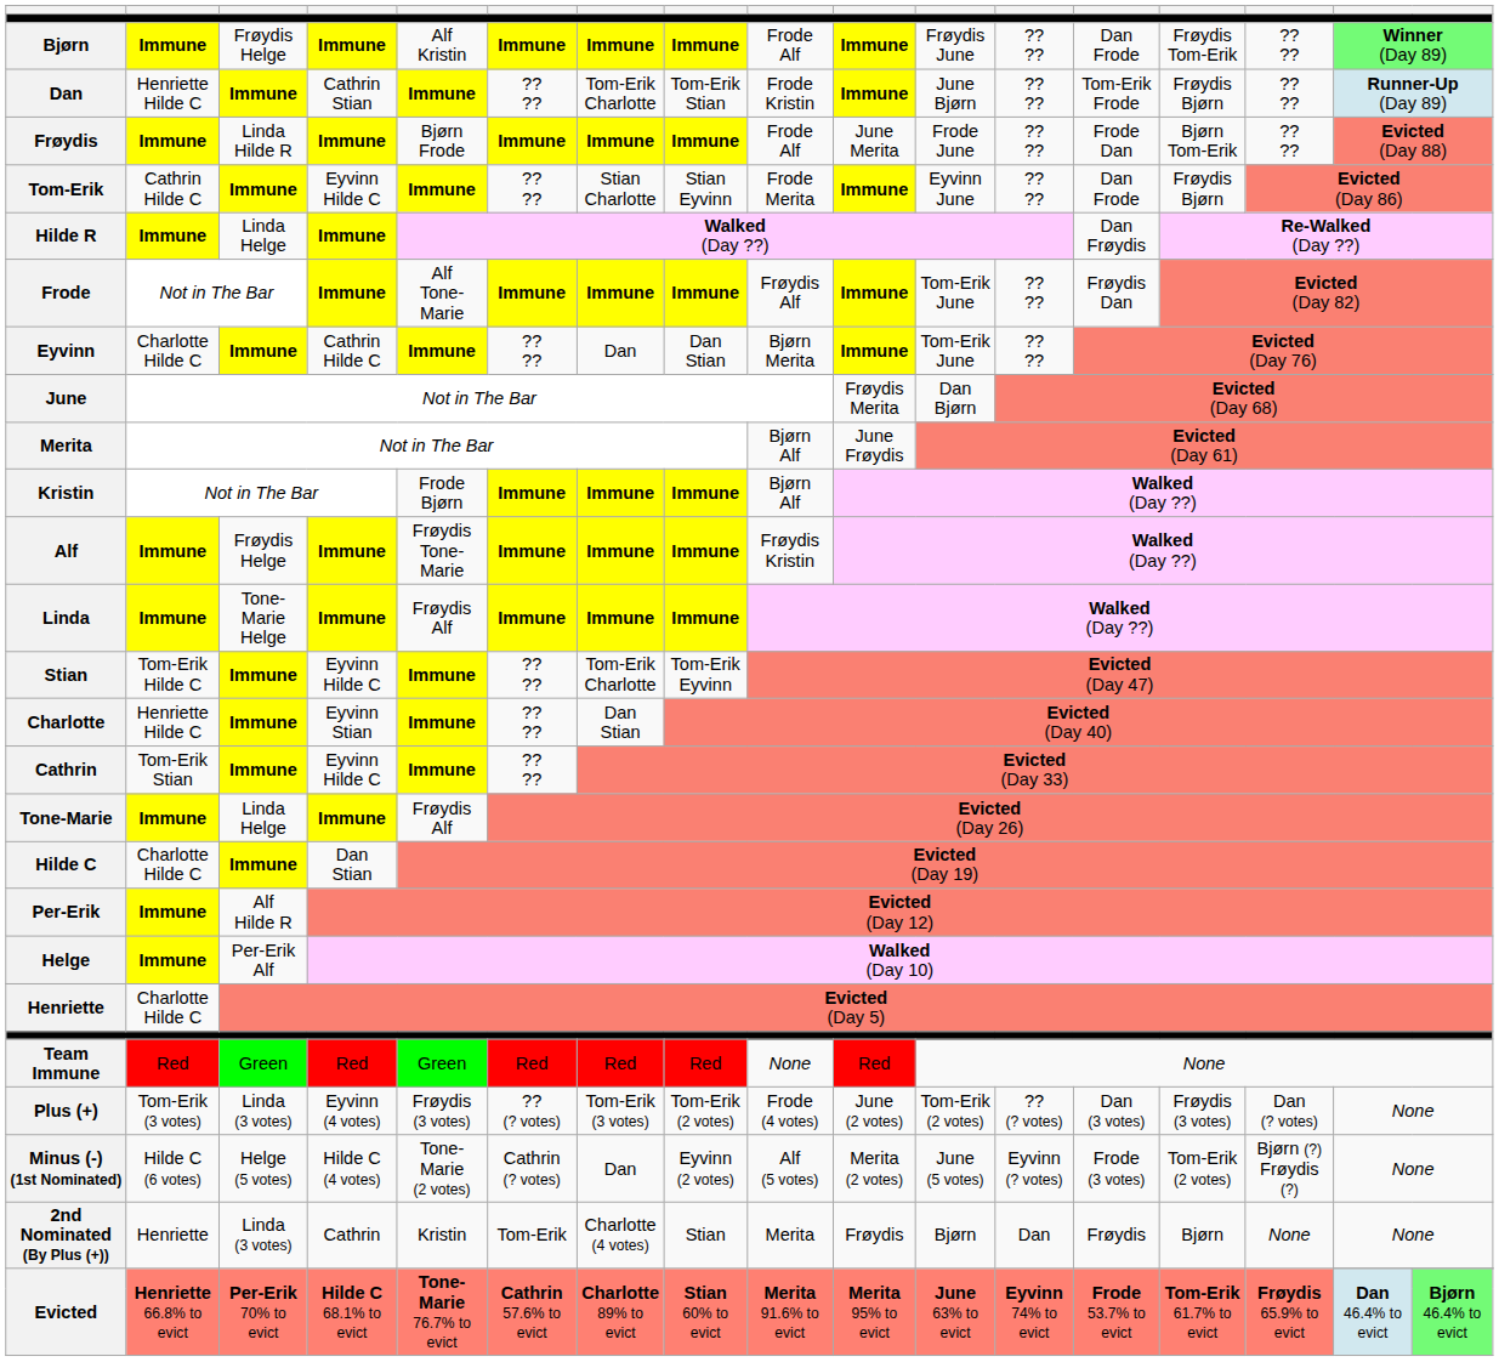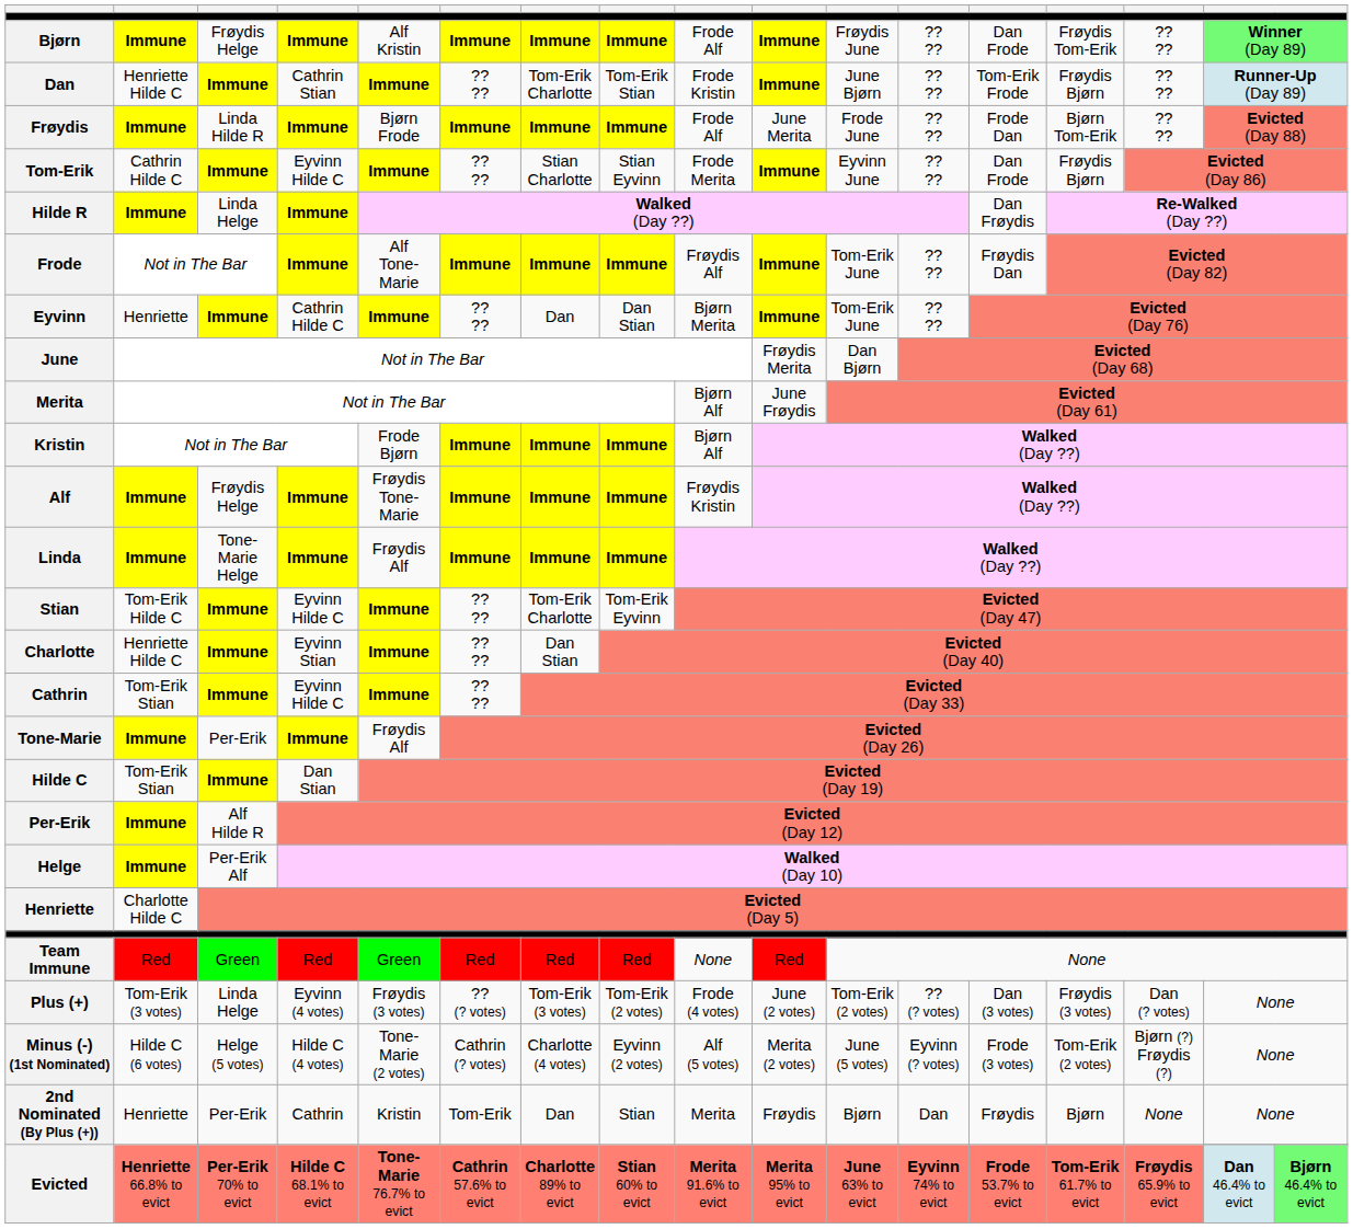Eyvinn | column 2: Charlotte Hilde C -> Henriette
Tone-Marie | column 3: Linda Helge -> Per-Erik
Hilde C | column 2: Charlotte Hilde C -> Tom-Erik Stian
Plus (+) | column 3: Linda (3 votes) -> Linda Helge
Minus (-) (1st Nominated) | column 7: Dan -> Charlotte (4 votes)
2nd Nominated (By Plus (+)) | column 3: Linda (3 votes) -> Per-Erik
2nd Nominated (By Plus (+)) | column 7: Charlotte (4 votes) -> Dan
